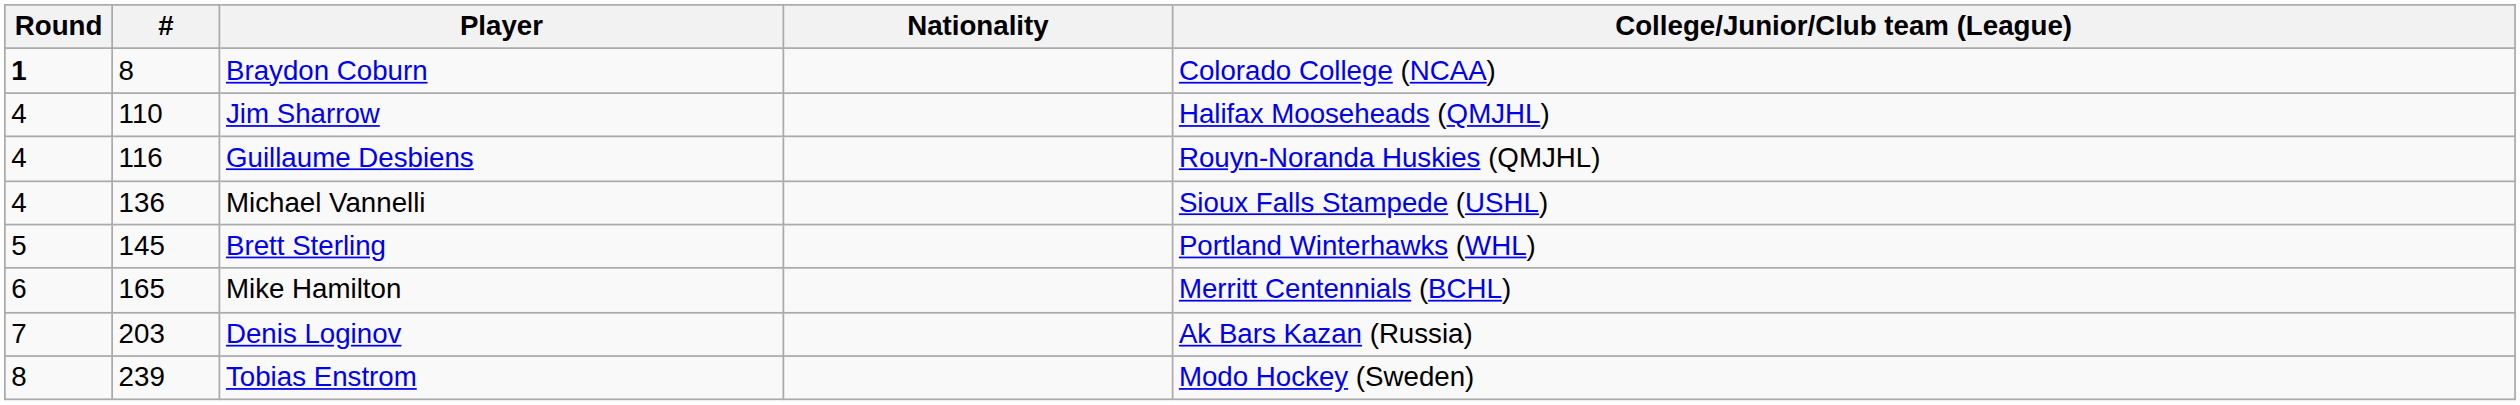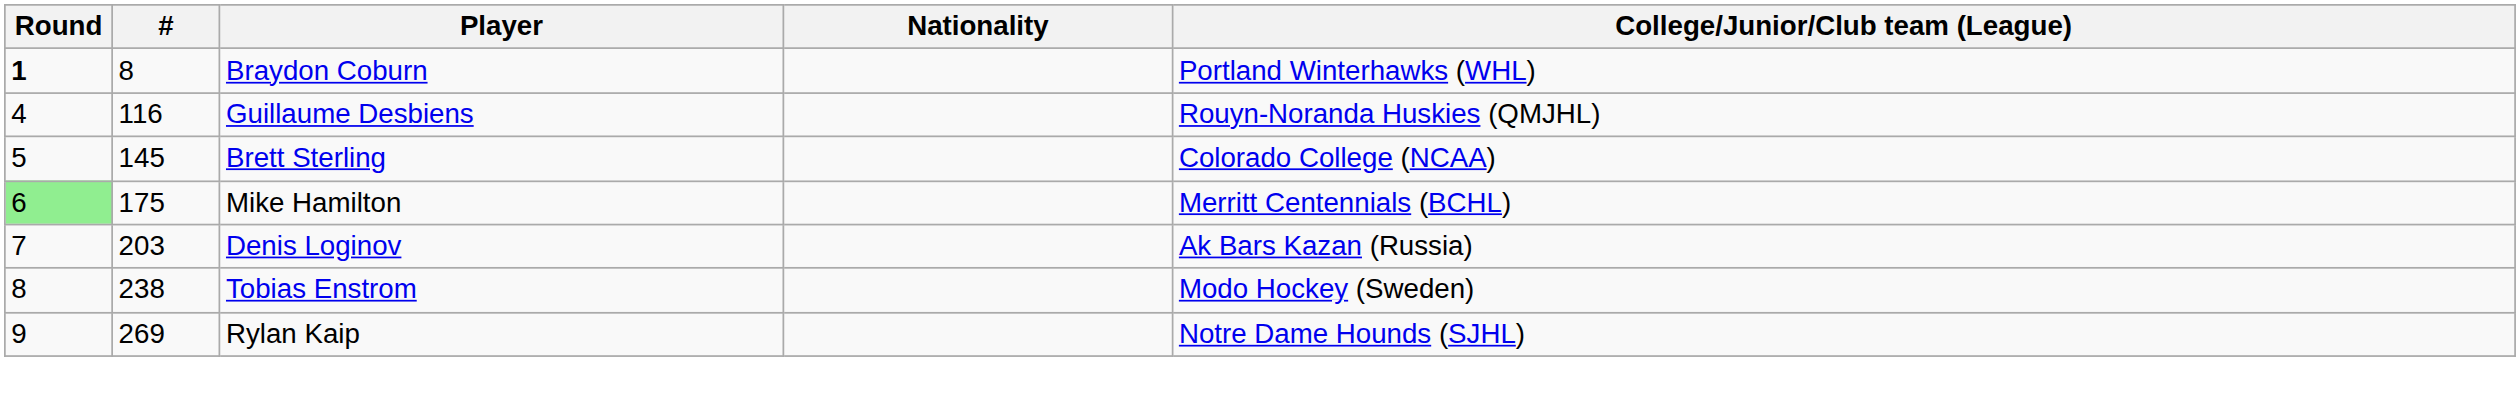Braydon Coburn | College/Junior/Club team (League): Colorado College (NCAA) -> Portland Winterhawks (WHL)
- row: 4 | 110 | Jim Sharrow | Halifax Mooseheads (QMJHL)
- row: 4 | 136 | Michael Vannelli | Sioux Falls Stampede (USHL)
Brett Sterling | College/Junior/Club team (League): Portland Winterhawks (WHL) -> Colorado College (NCAA)
Mike Hamilton | Round: no background -> lightgreen background
Mike Hamilton | #: 165 -> 175
Tobias Enstrom | #: 239 -> 238
+ row: 9 | 269 | Rylan Kaip | Notre Dame Hounds (SJHL)
